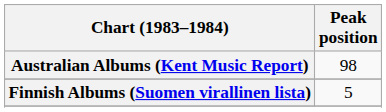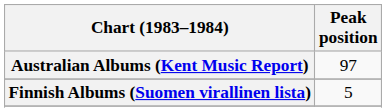Australian Albums (Kent Music Report) | Peak position: 98 -> 97
